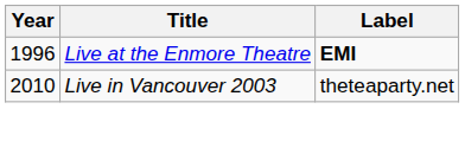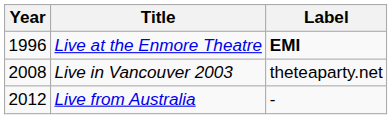Live in Vancouver 2003 | Year: 2010 -> 2008
+ row: 2012 | Live from Australia | -
